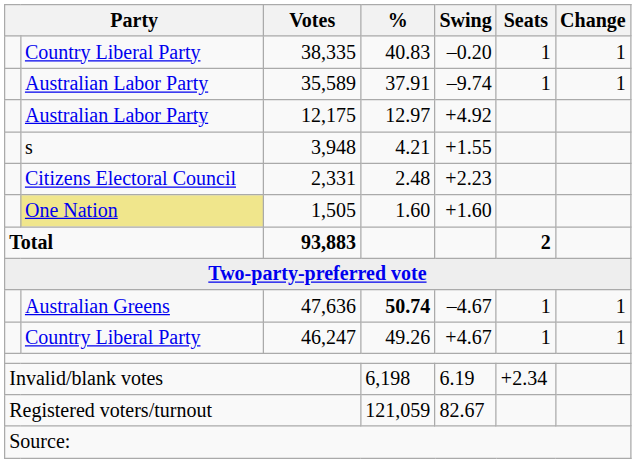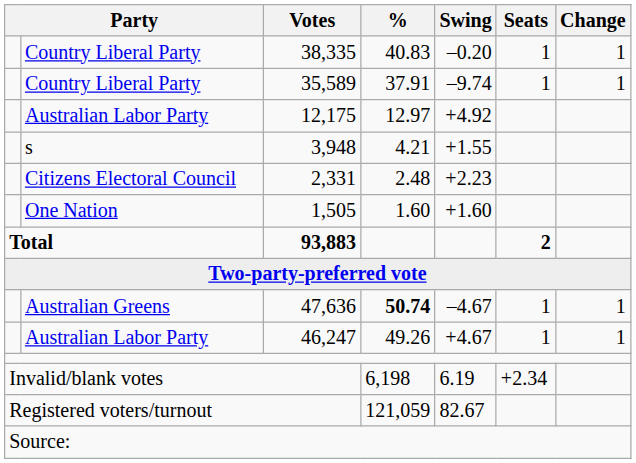35,589 | column 2: Australian Labor Party -> Country Liberal Party
1,505 | column 2: khaki background -> no background
46,247 | column 2: Country Liberal Party -> Australian Labor Party
